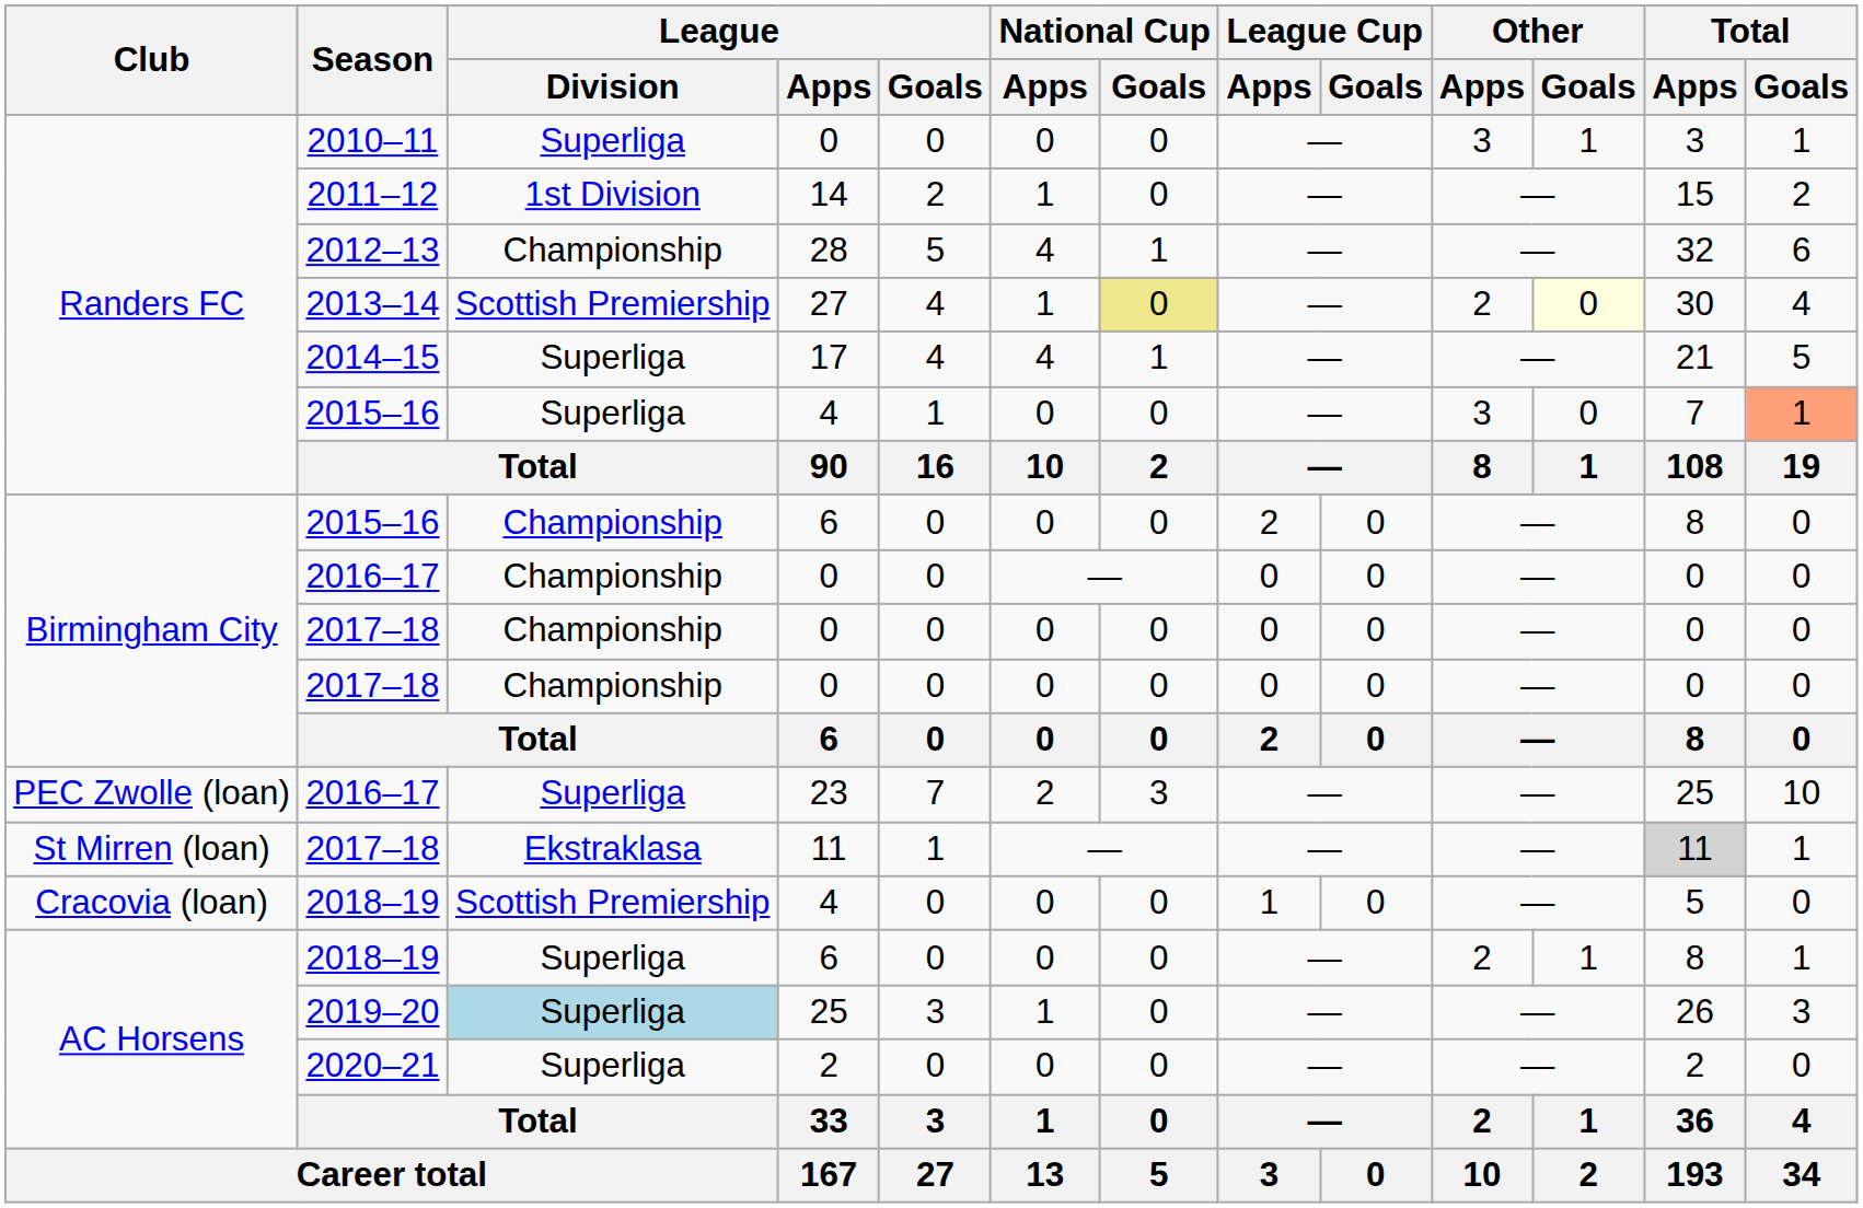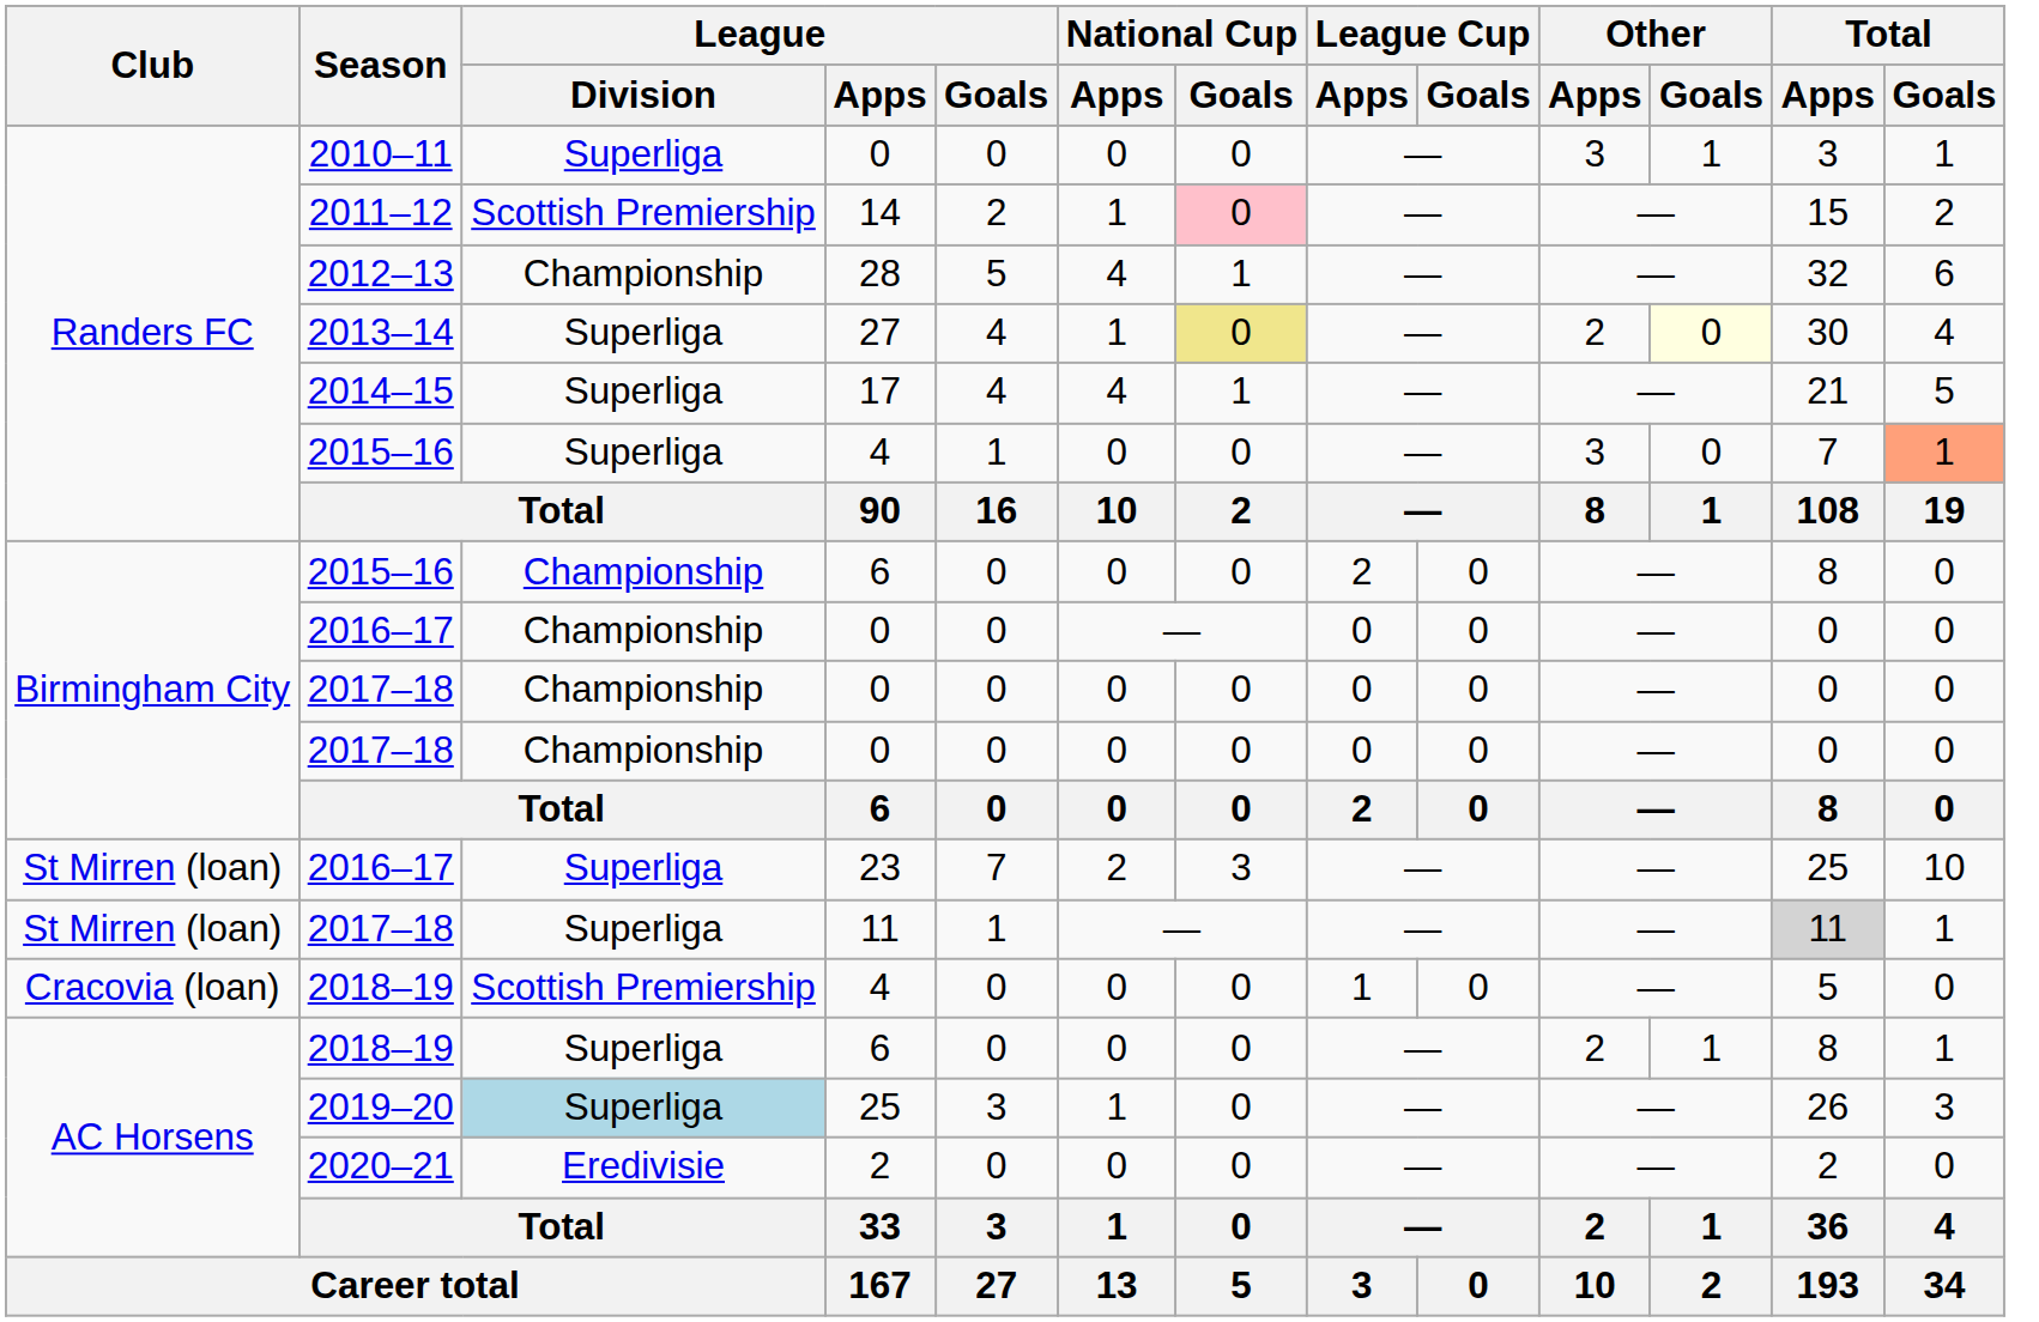2011–12 | League / Division: 1st Division -> Scottish Premiership
2011–12 | National Cup / Goals: no background -> pink background
2013–14 | League / Division: Scottish Premiership -> Superliga
2016–17 / 23 | Club: PEC Zwolle (loan) -> St Mirren (loan)
2017–18 / 11 | League / Division: Ekstraklasa -> Superliga
2020–21 | League / Division: Superliga -> Eredivisie
